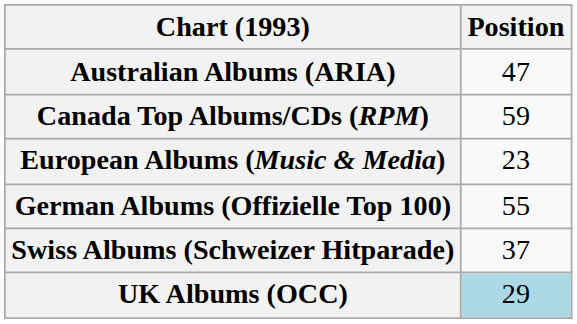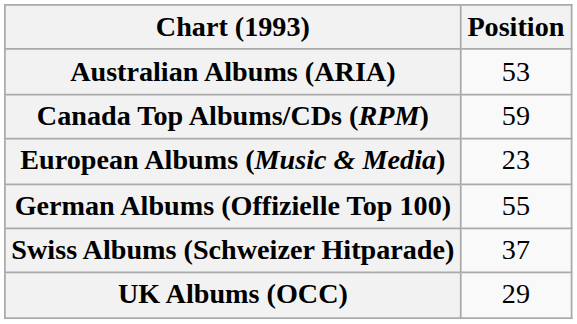Australian Albums (ARIA) | Position: 47 -> 53
UK Albums (OCC) | Position: lightblue background -> no background
